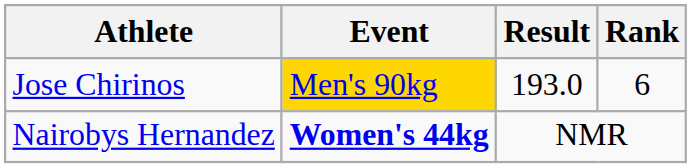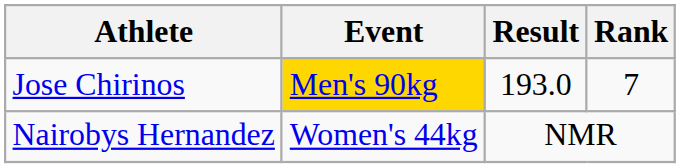Jose Chirinos | Rank: 6 -> 7
Nairobys Hernandez | Event: bold -> normal
